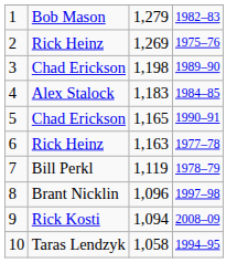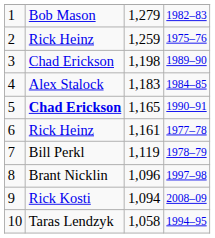2 | column 3: 1,269 -> 1,259
5 | column 2: normal -> bold
6 | column 3: 1,163 -> 1,161
